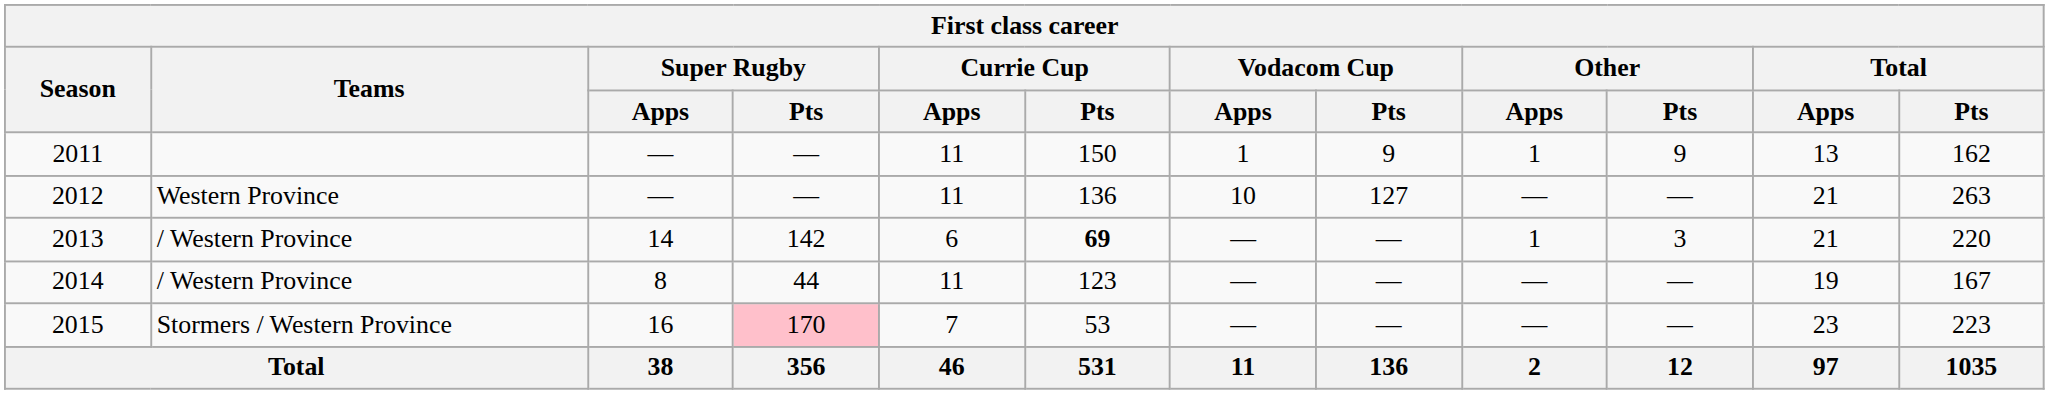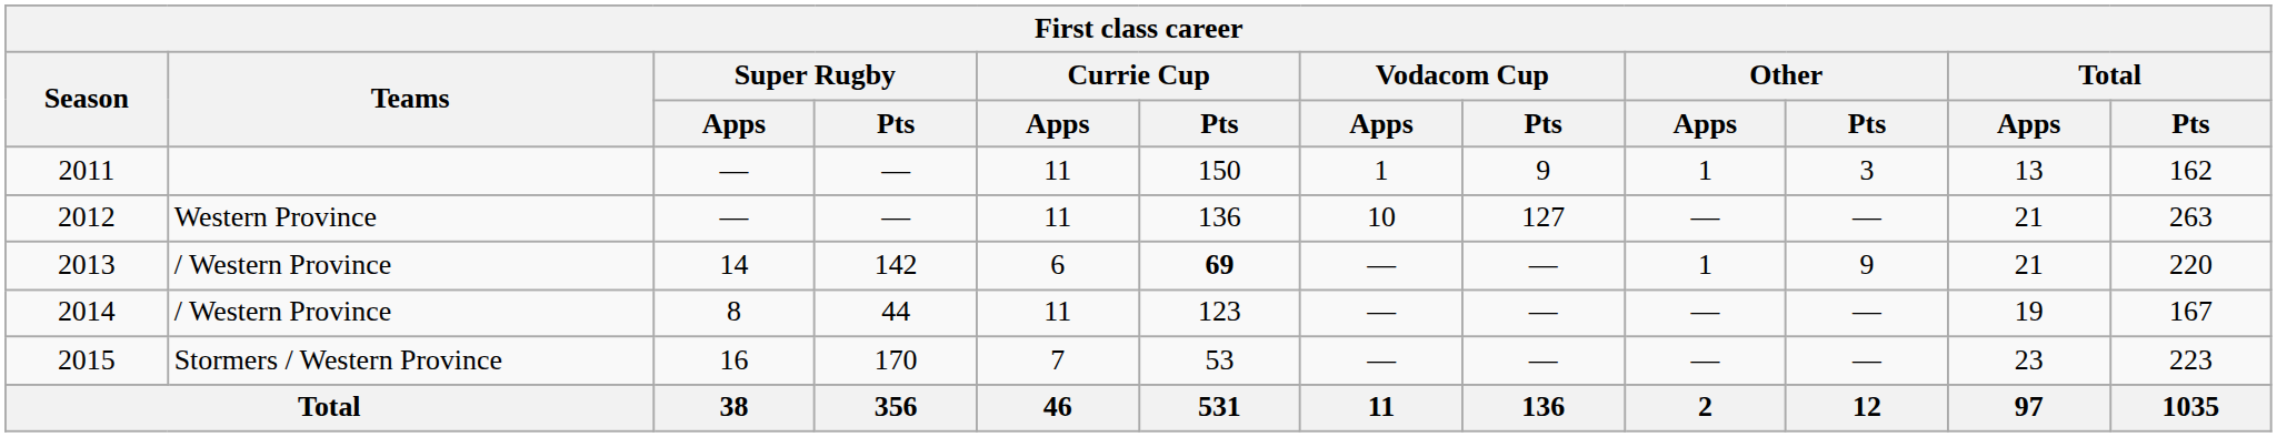2011 | Other / Pts: 9 -> 3
2013 | Other / Pts: 3 -> 9
2015 | Super Rugby / Pts: pink background -> no background
